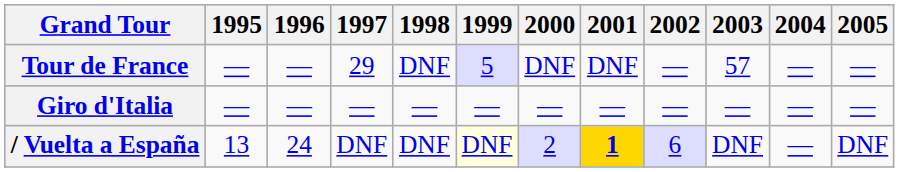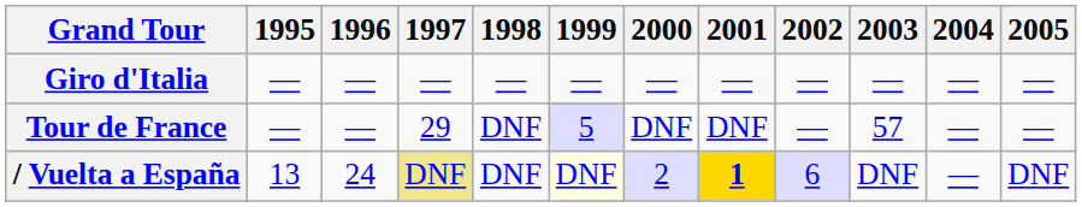rows swapped: Giro d'Italia <-> Tour de France
/ Vuelta a España | 1997: no background -> khaki background
